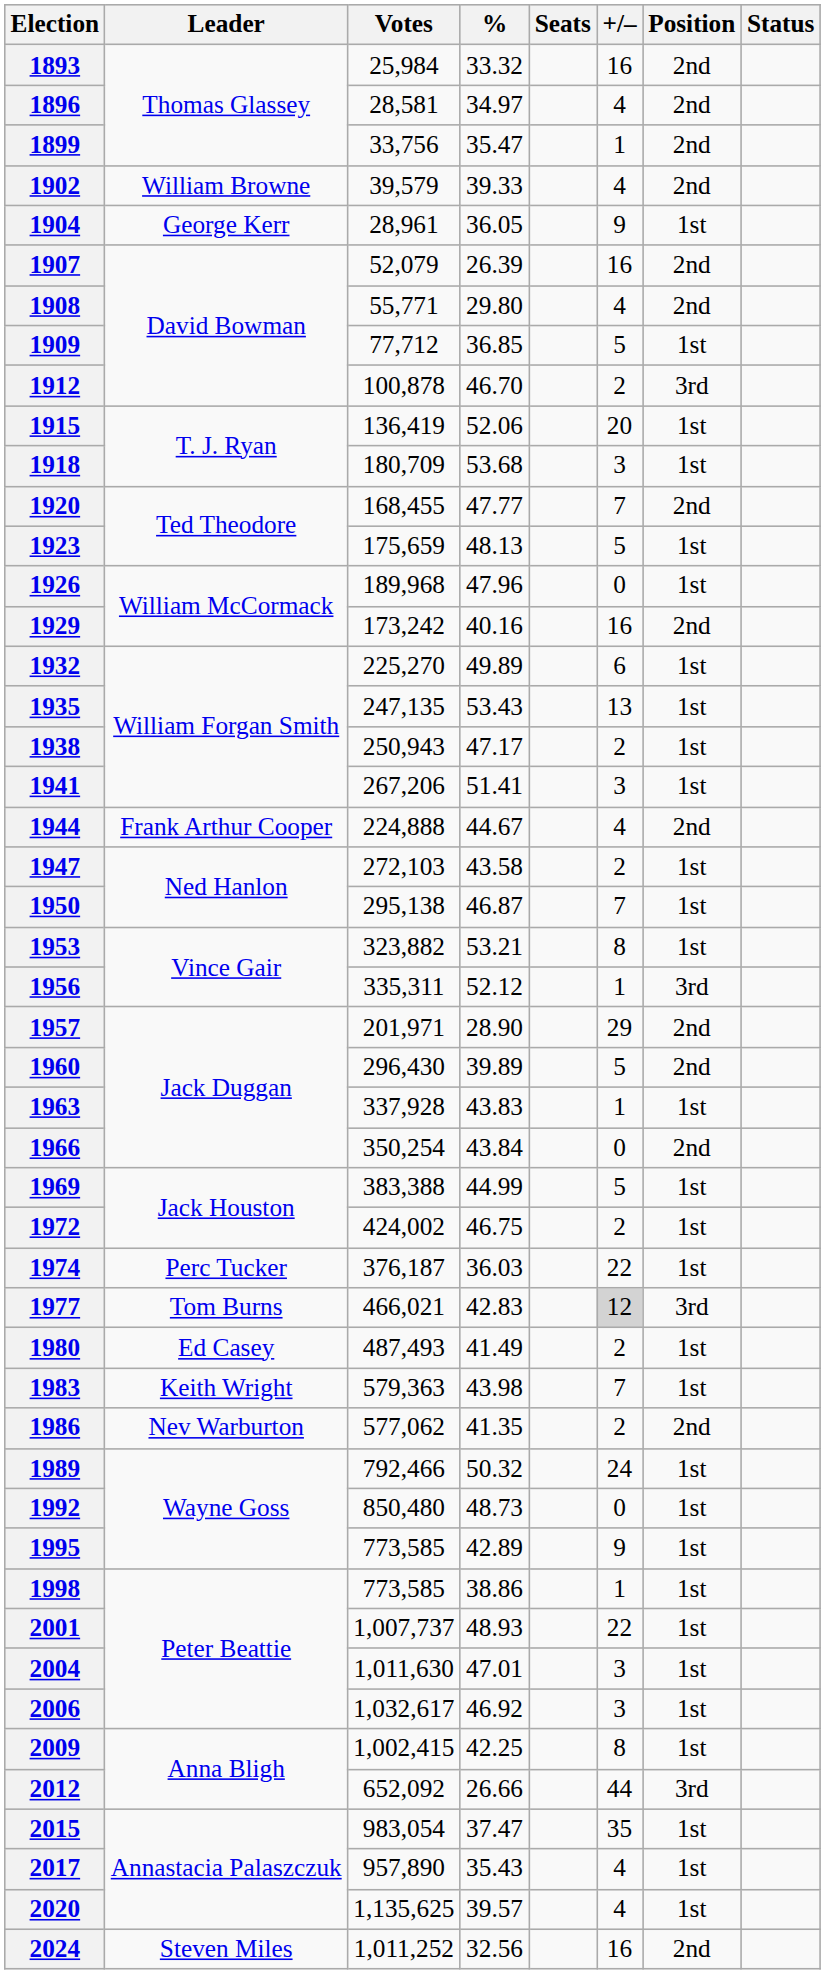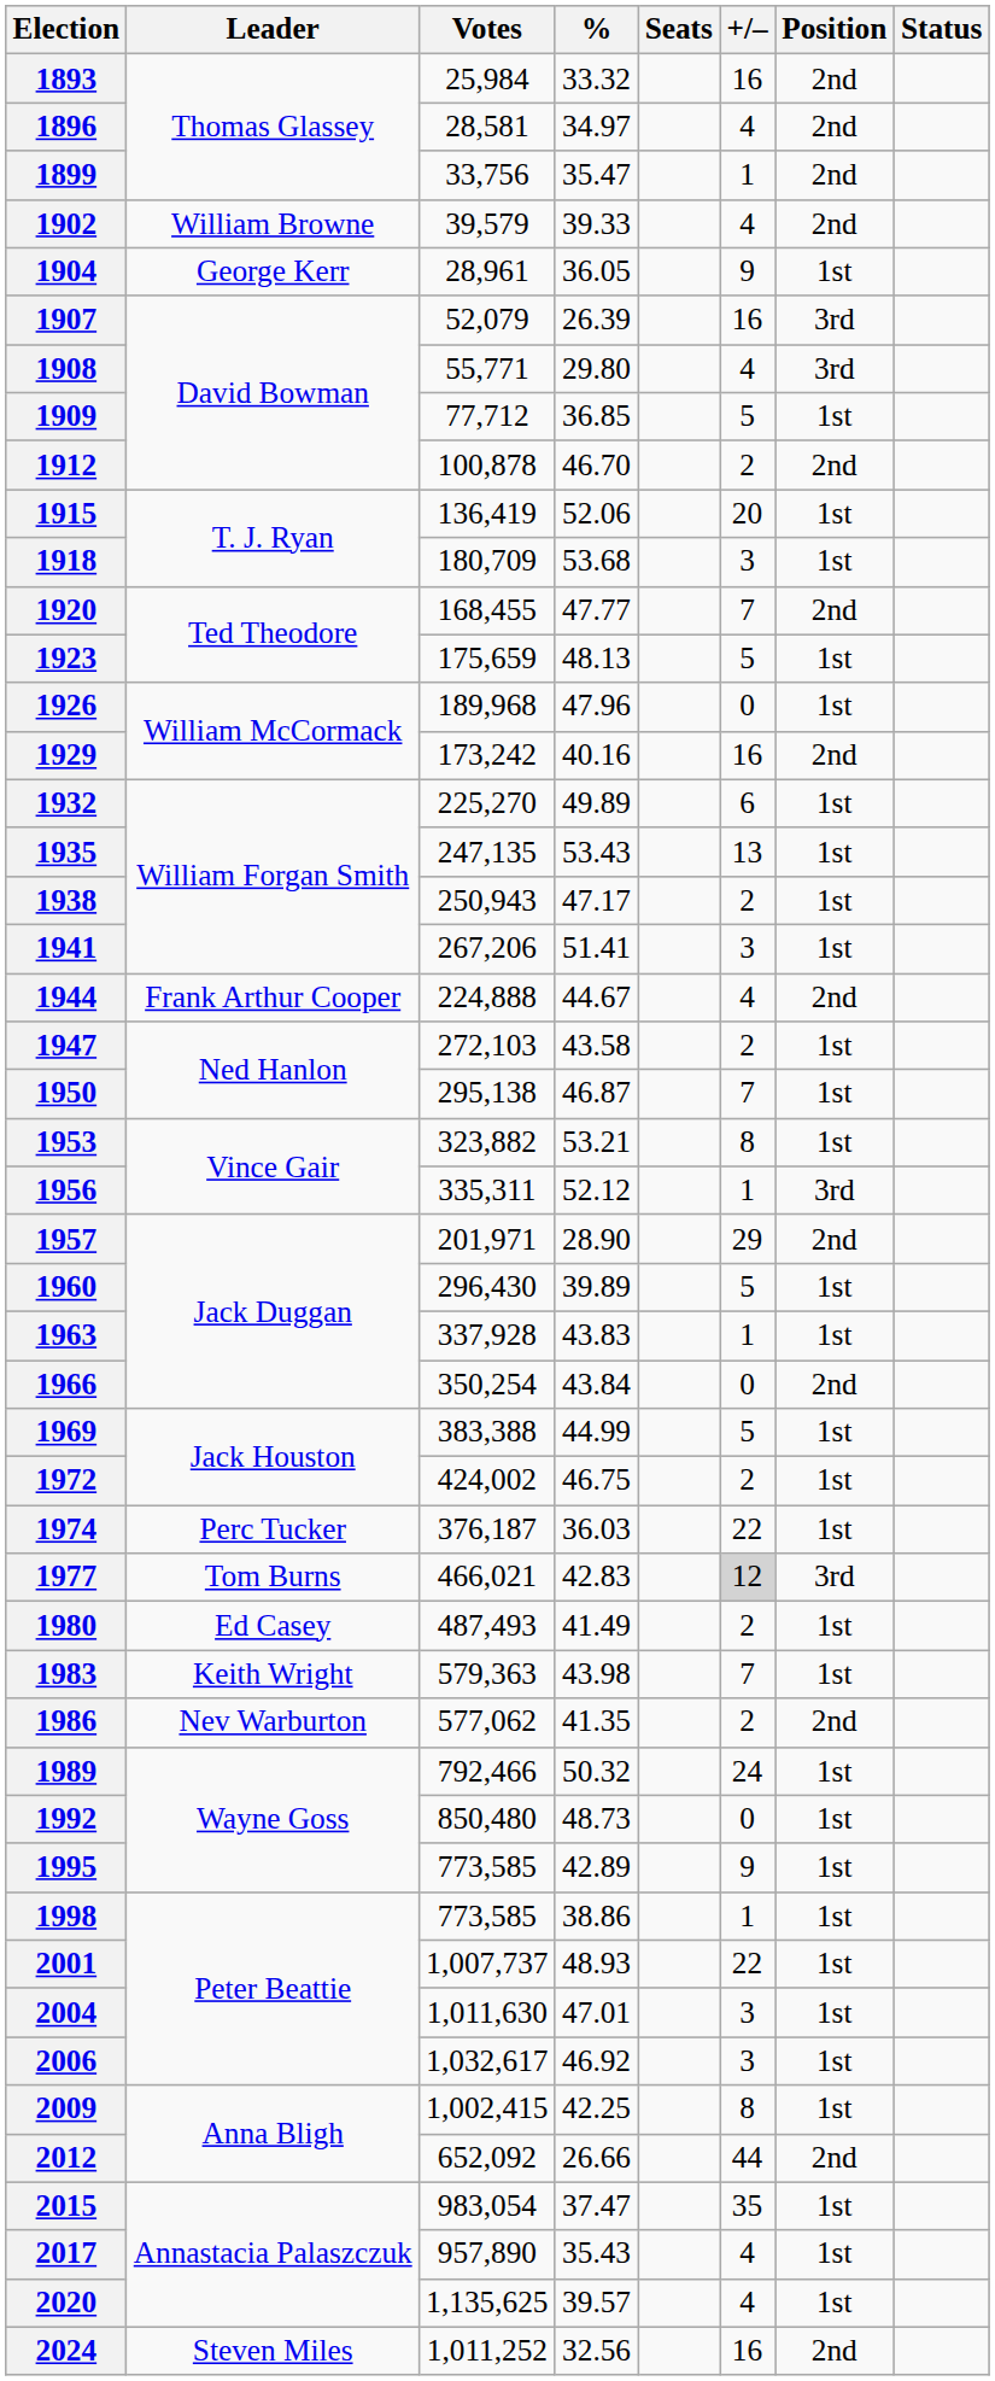1907 | Position: 2nd -> 3rd
1908 | Position: 2nd -> 3rd
1912 | Position: 3rd -> 2nd
1960 | Position: 2nd -> 1st
2012 | Position: 3rd -> 2nd
